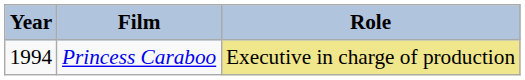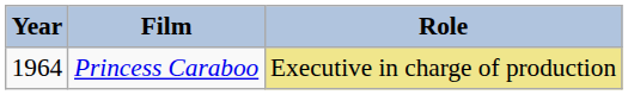Princess Caraboo | Year: 1994 -> 1964
